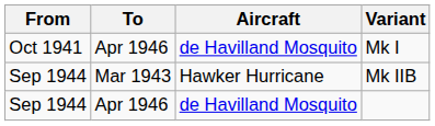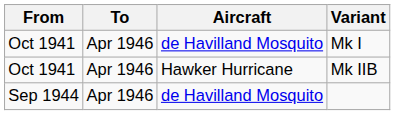Mk IIB | From: Sep 1944 -> Oct 1941
Mk IIB | To: Mar 1943 -> Apr 1946
